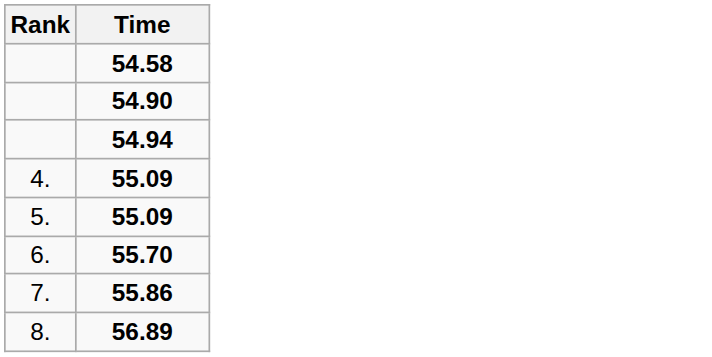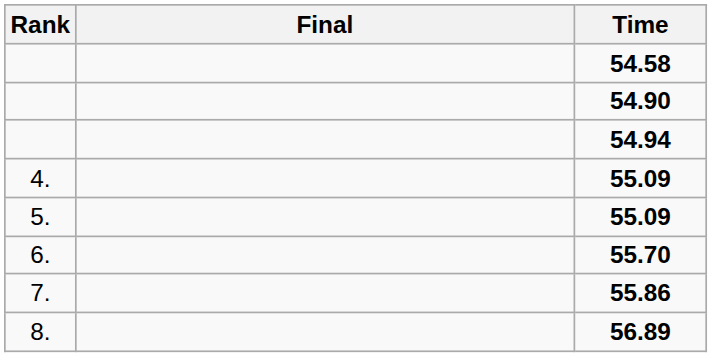+ column: Final
